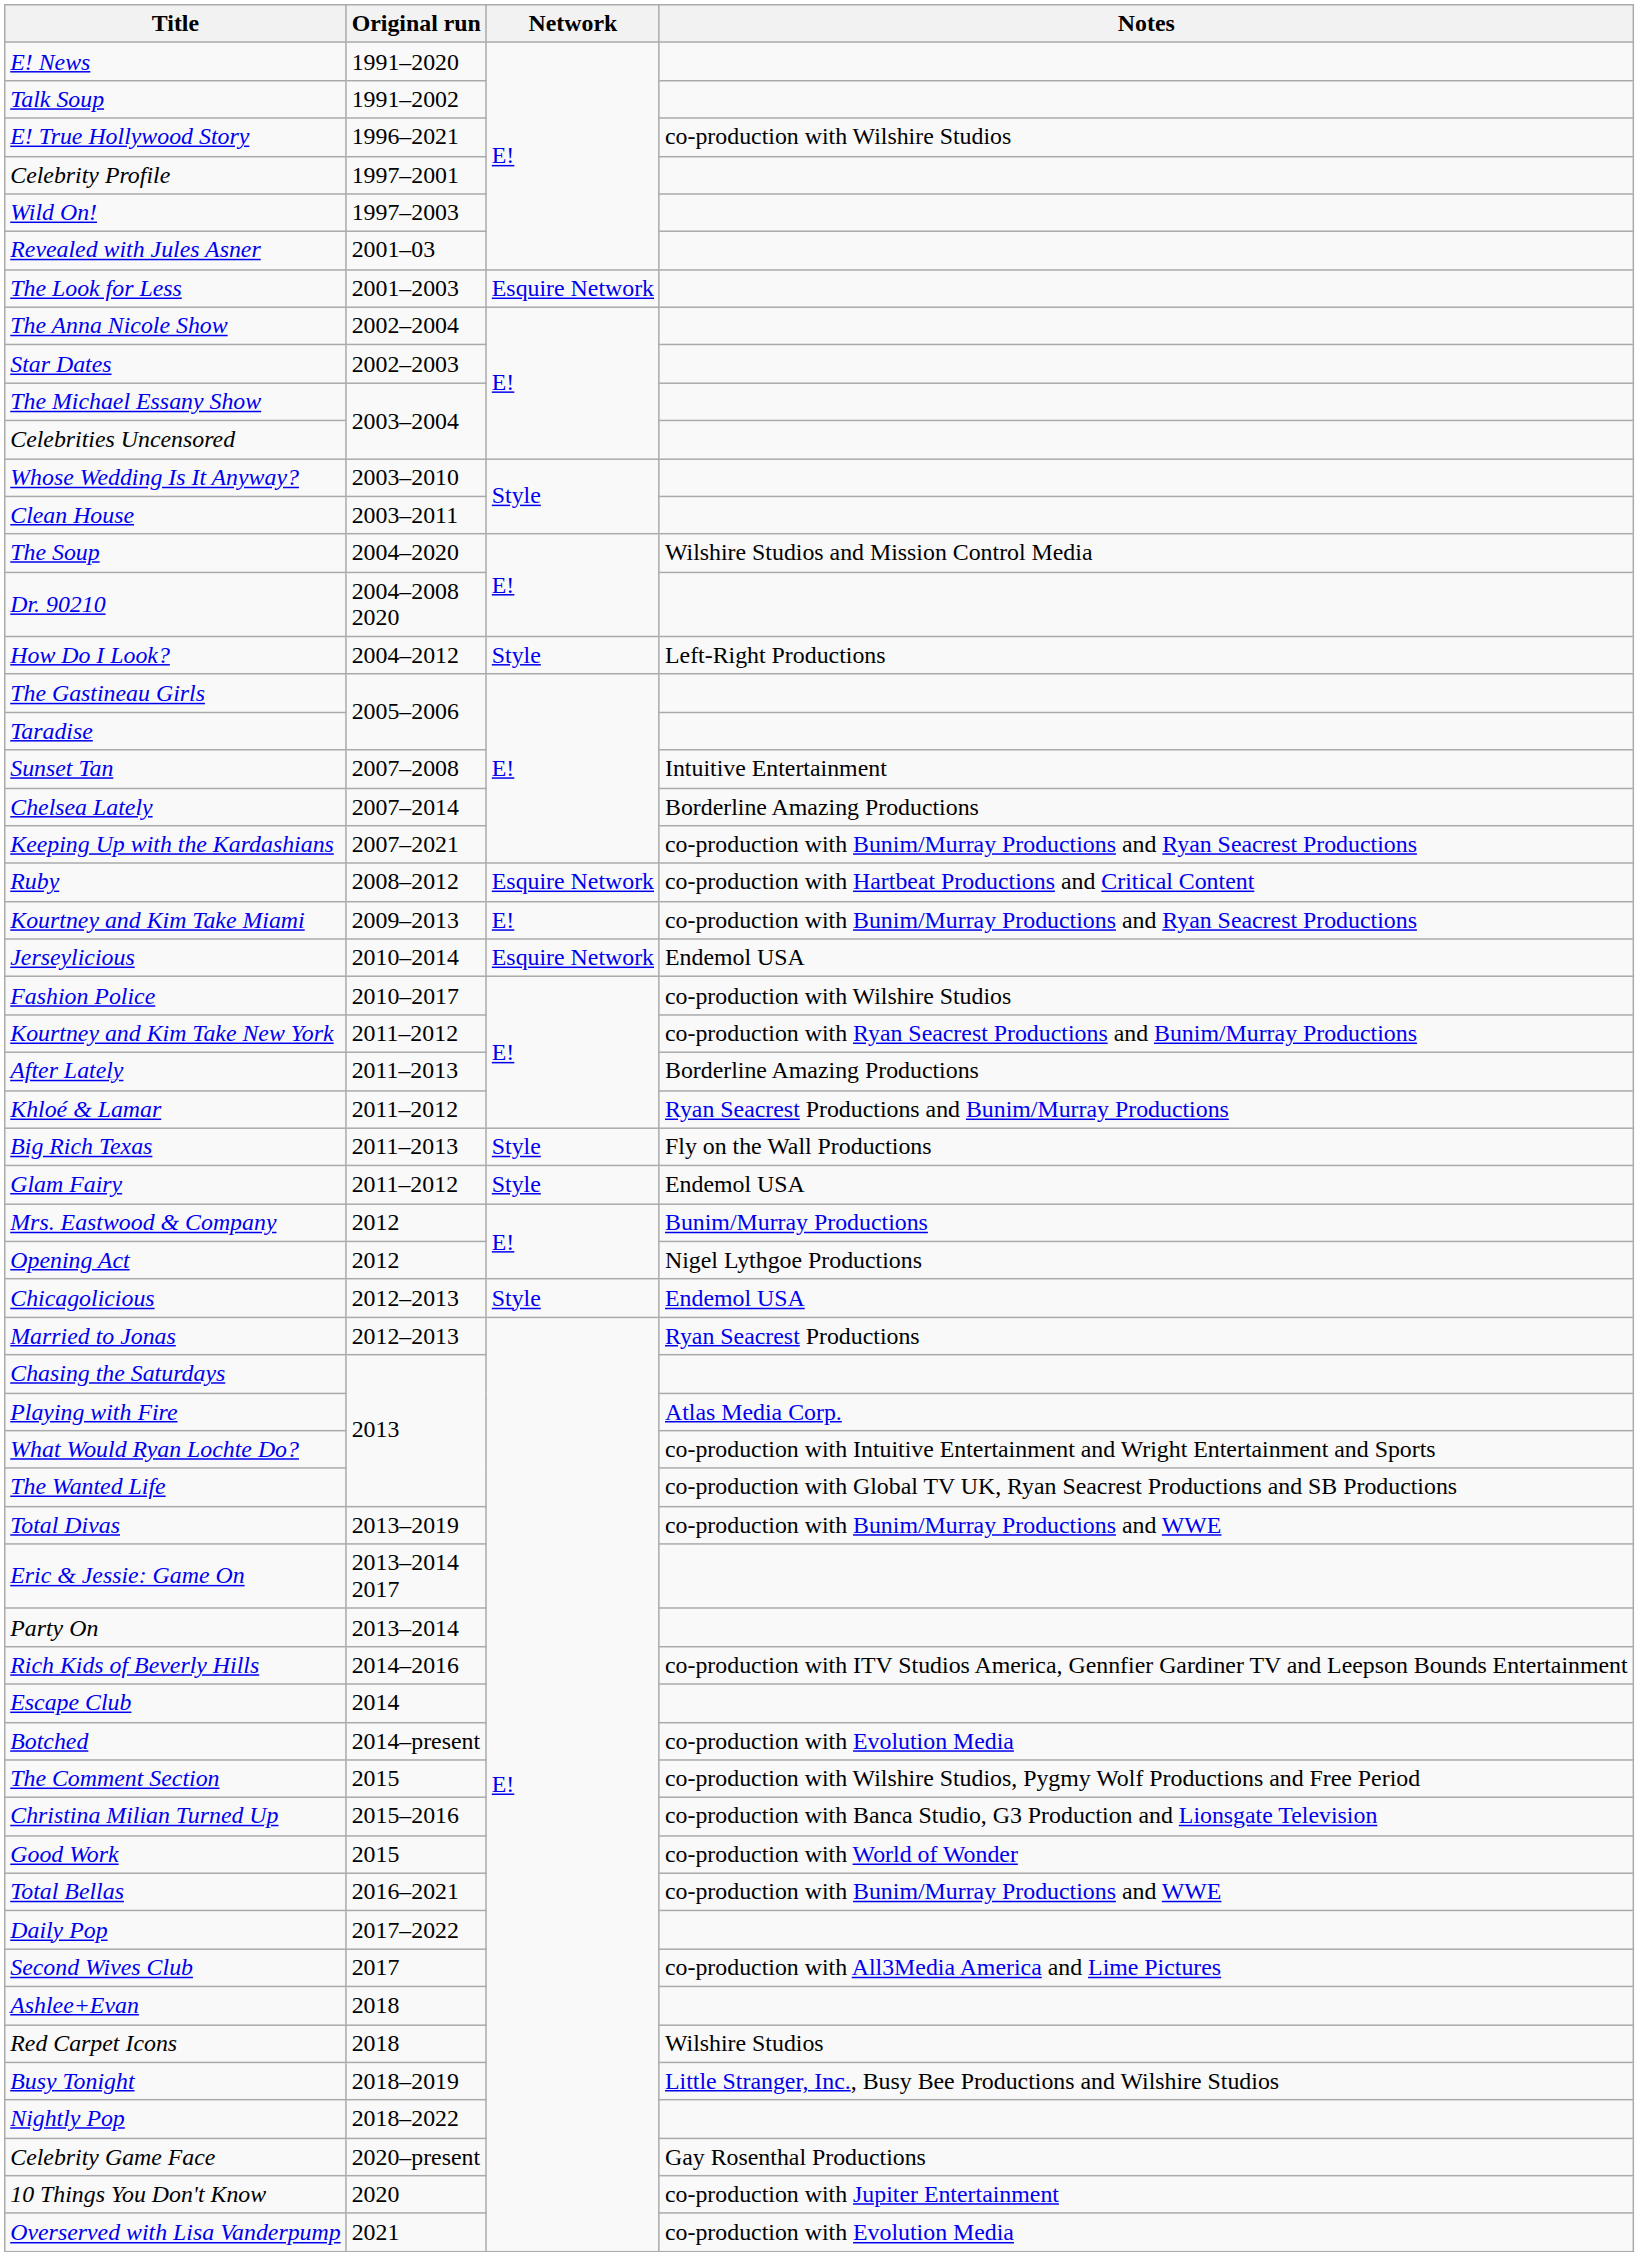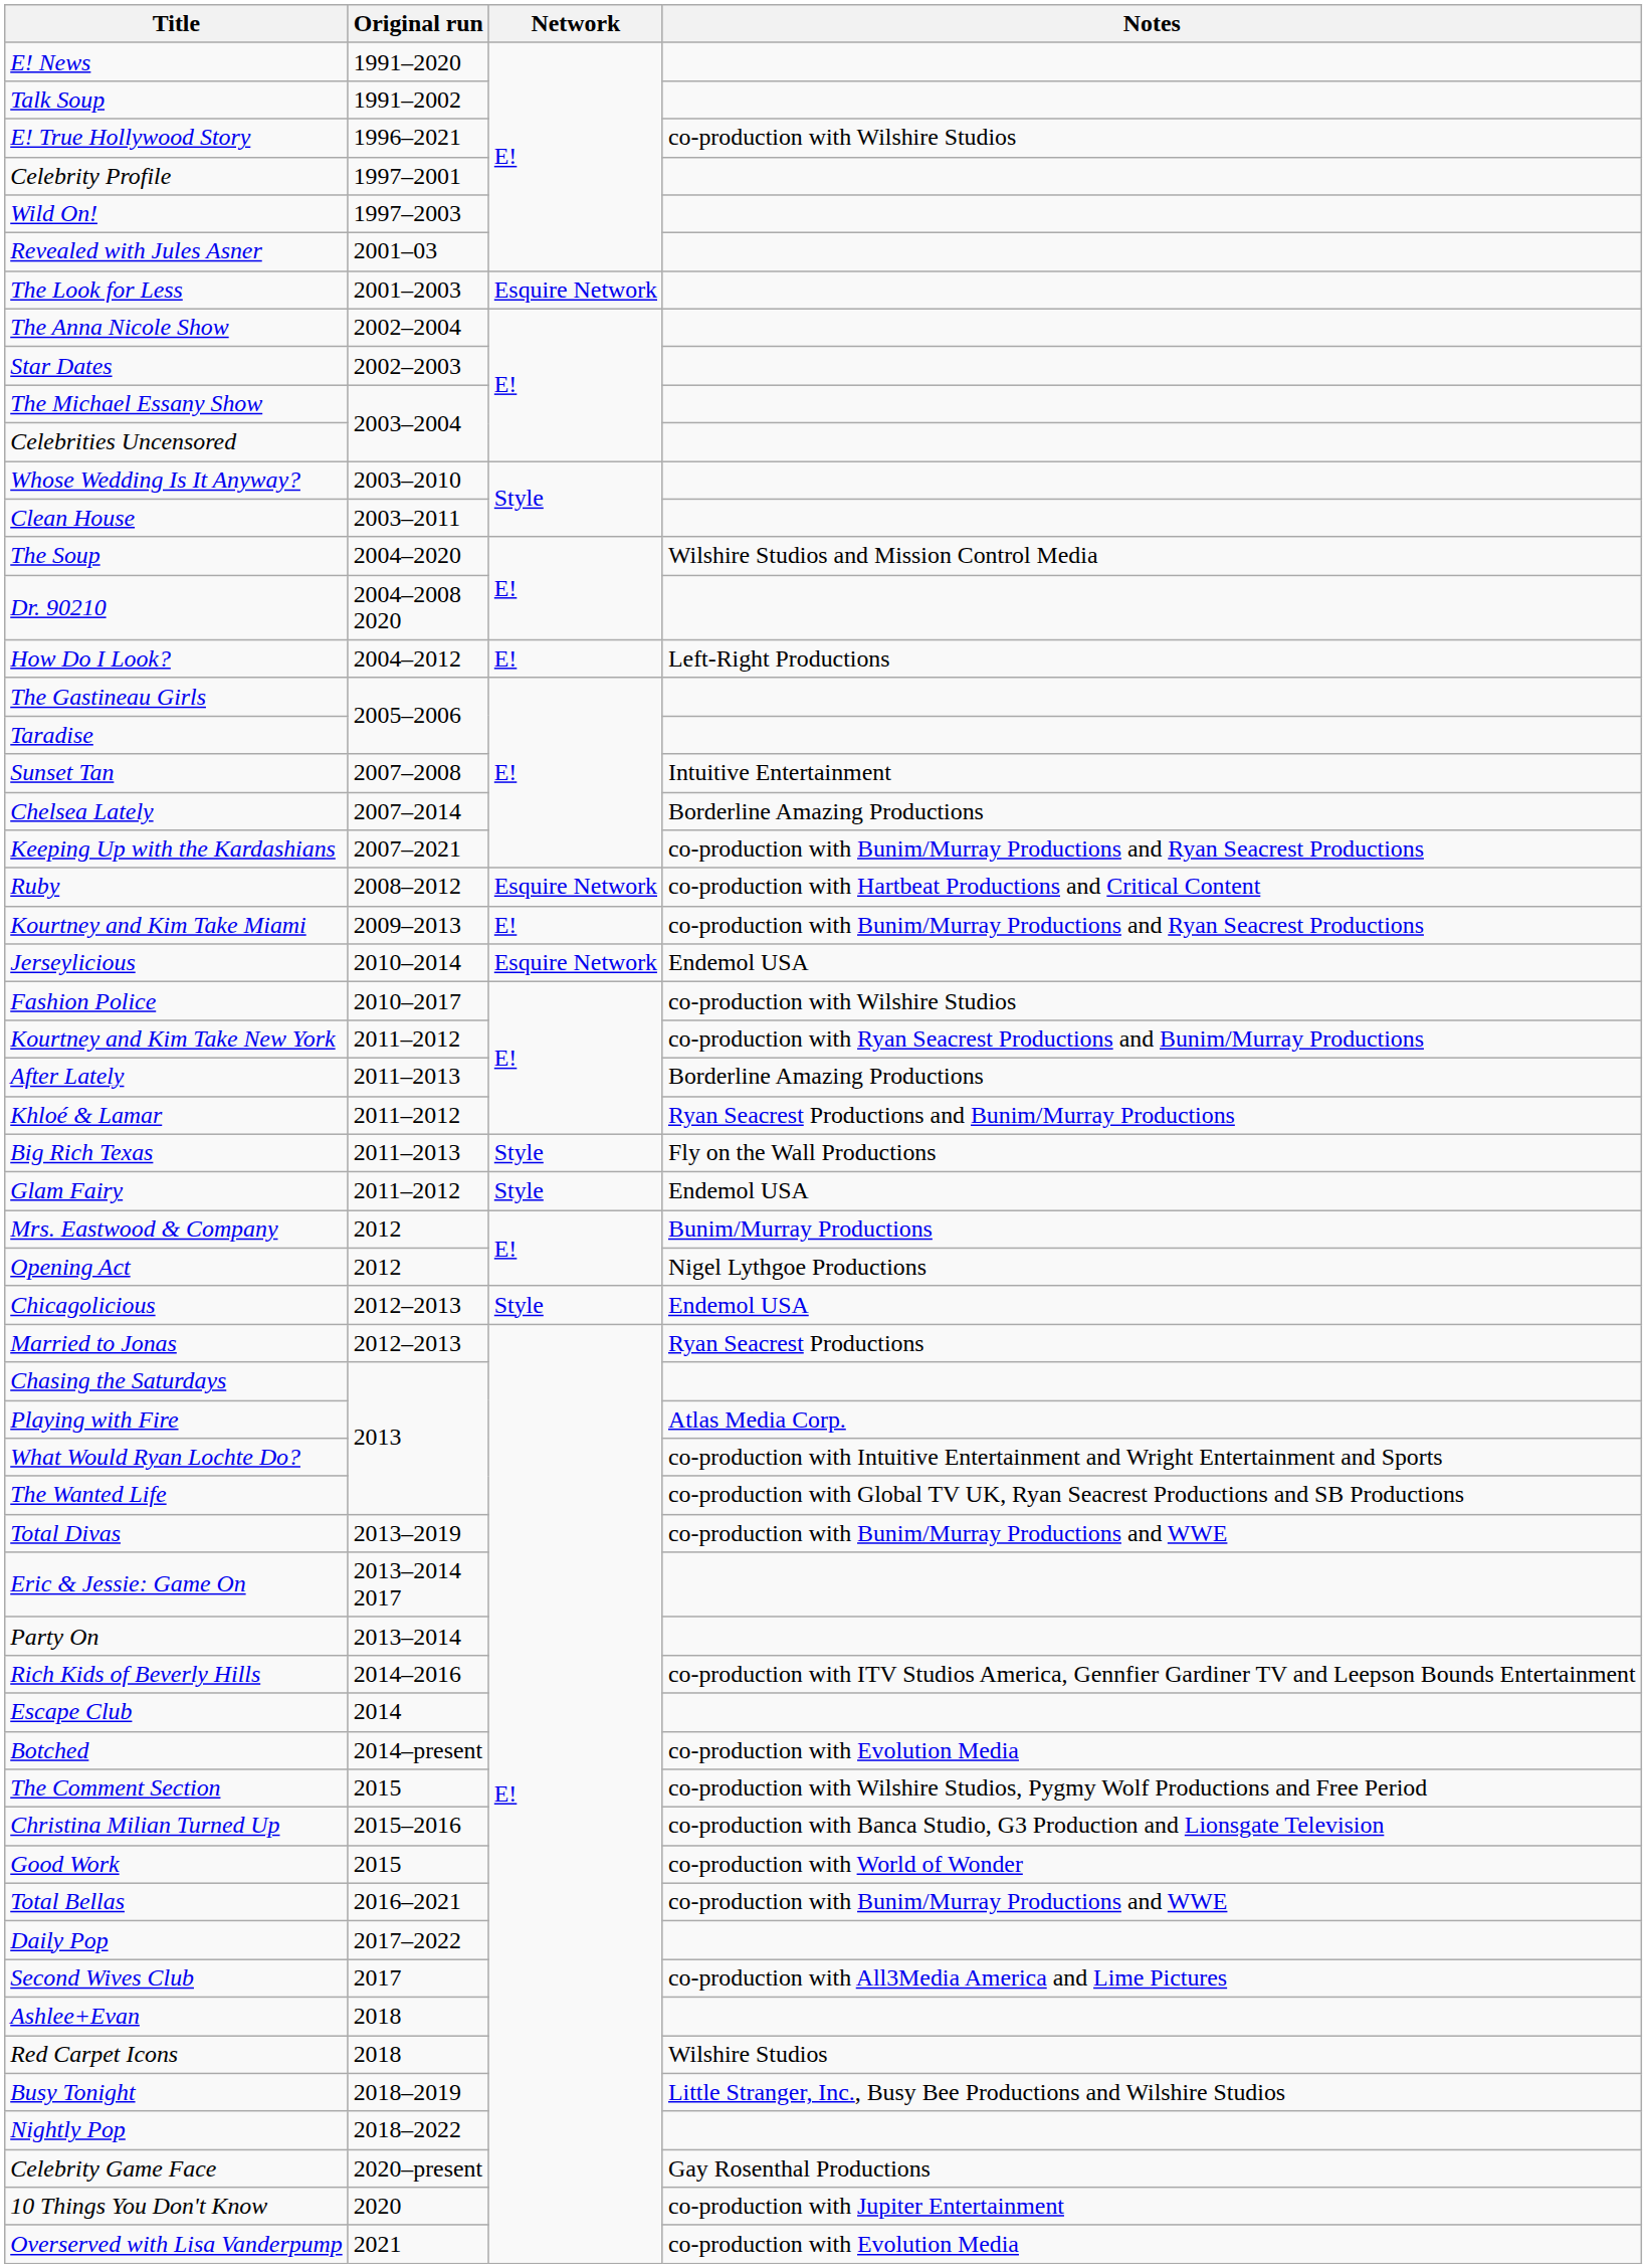How Do I Look? | Network: Style -> E!
